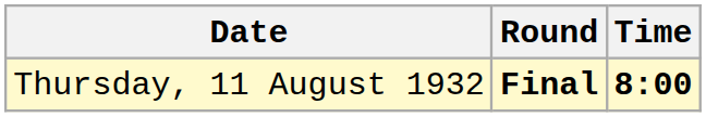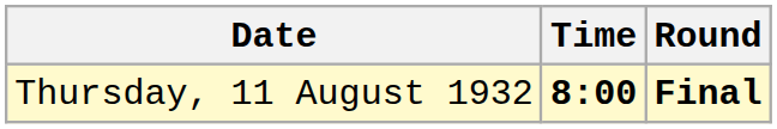columns swapped: Time <-> Round
